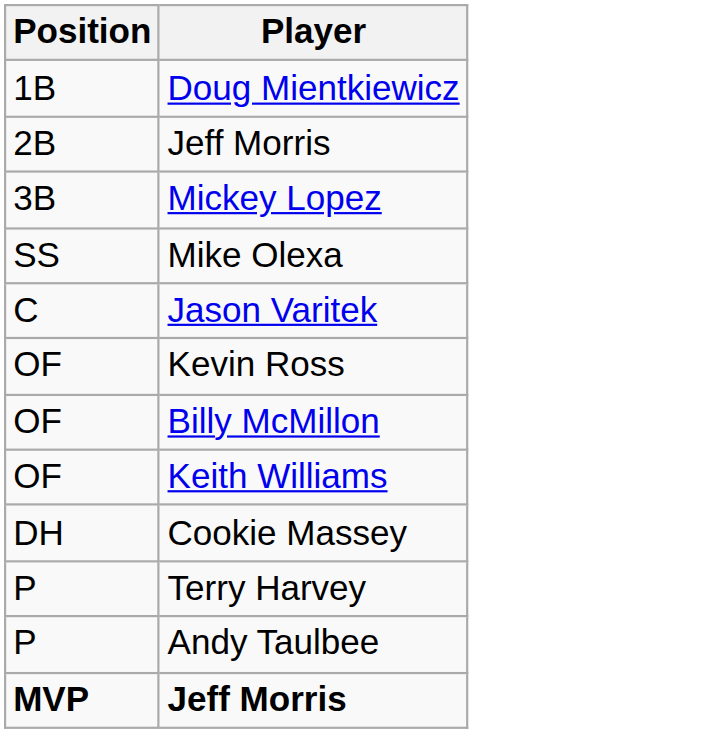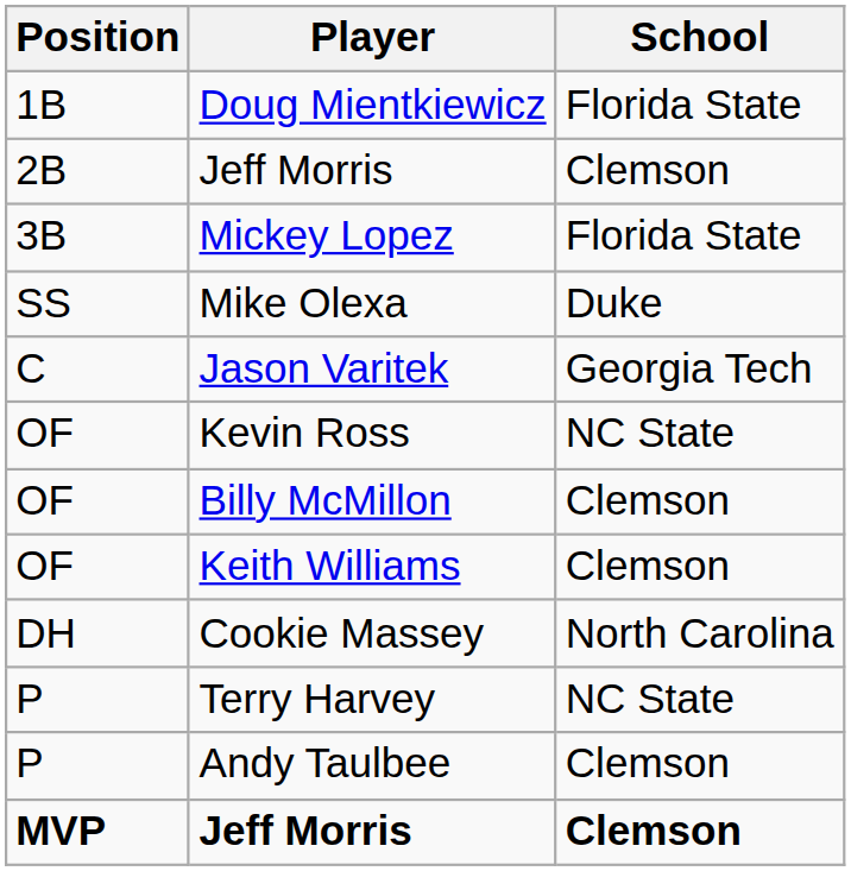+ column: School | Florida State | Clemson | Florida State | Duke | Georgia Tech | NC State | Clemson | Clemson | North Carolina | NC State | Clemson | Clemson
